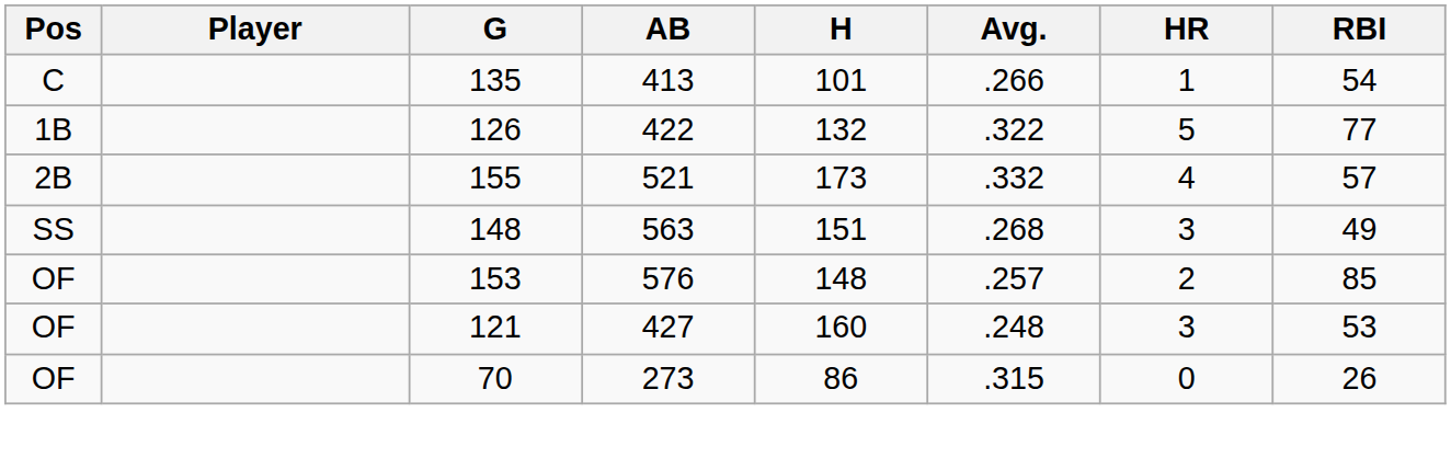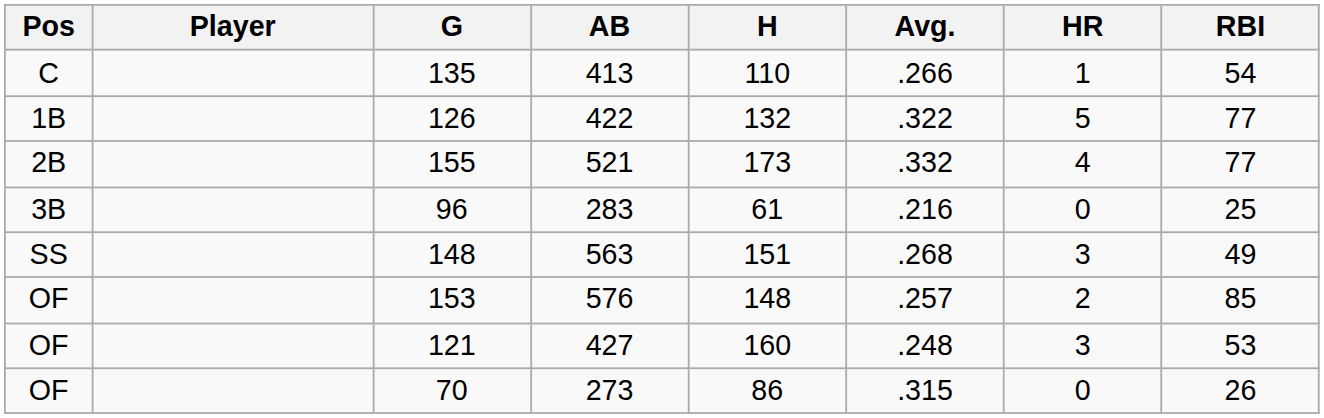135 | H: 101 -> 110
155 | RBI: 57 -> 77
+ row: 3B | 96 | 283 | 61 | .216 | 0 | 25
